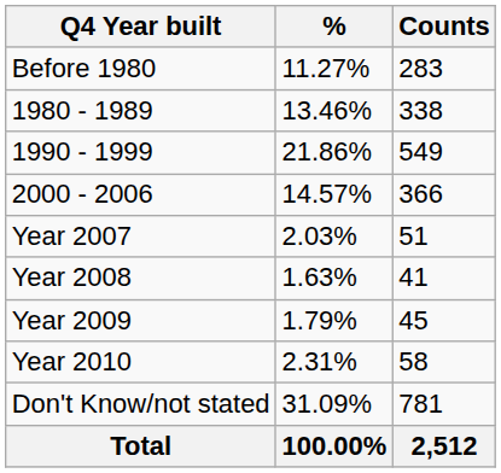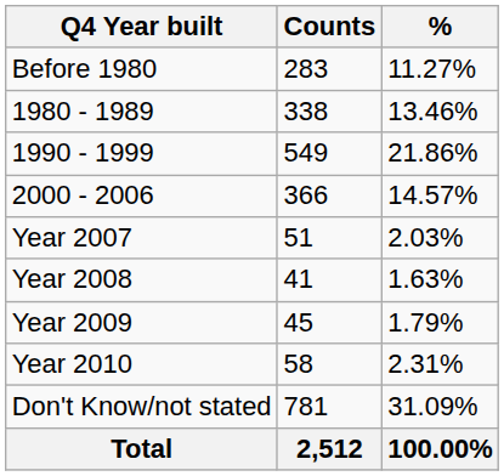columns swapped: Counts <-> %
